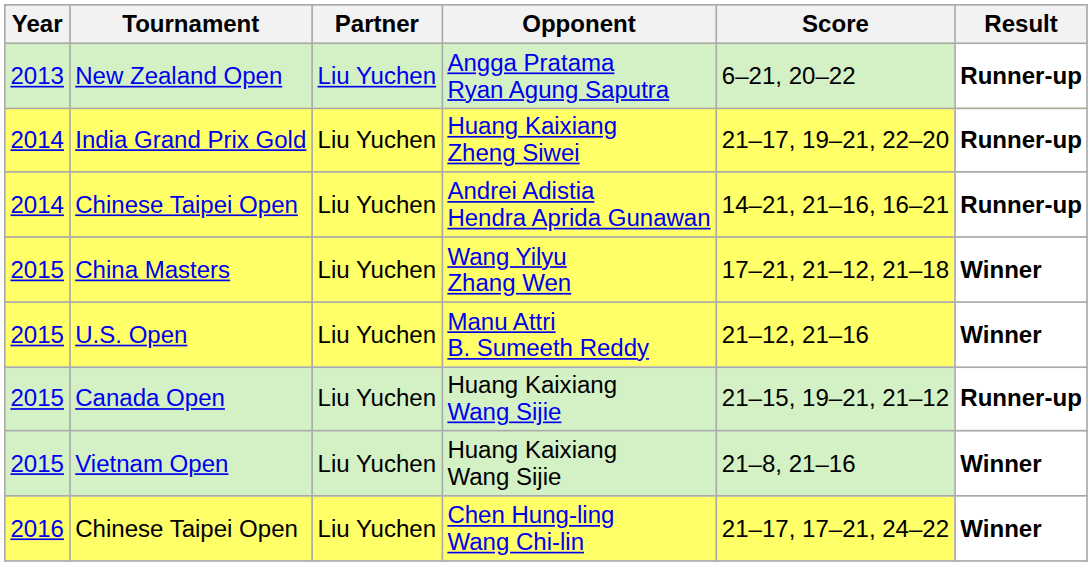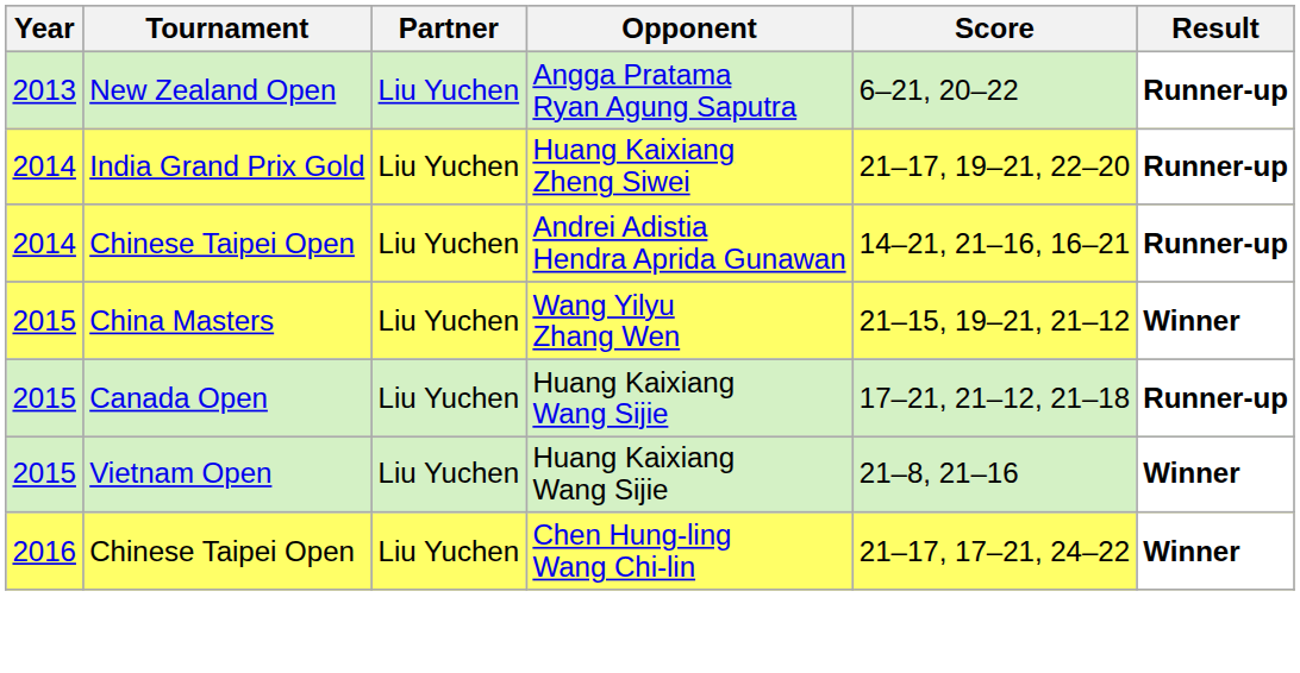China Masters | Score: 17–21, 21–12, 21–18 -> 21–15, 19–21, 21–12
- row: 2015 | U.S. Open | Liu Yuchen | Manu Attri B. Sumeeth Reddy | 21–12, 21–16 | Winner
Canada Open | Score: 21–15, 19–21, 21–12 -> 17–21, 21–12, 21–18
